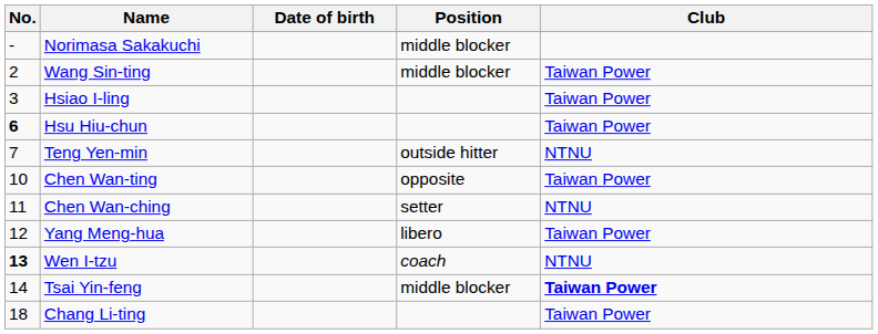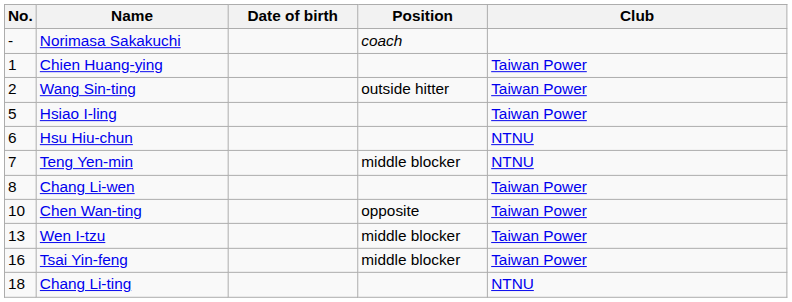Norimasa Sakakuchi | Position: middle blocker -> coach
+ row: 1 | Chien Huang-ying | Taiwan Power
Wang Sin-ting | Position: middle blocker -> outside hitter
Hsiao I-ling | No.: 3 -> 5
Hsu Hiu-chun | No.: bold -> normal
Hsu Hiu-chun | Club: Taiwan Power -> NTNU
Teng Yen-min | Position: outside hitter -> middle blocker
+ row: 8 | Chang Li-wen | Taiwan Power
- row: 11 | Chen Wan-ching | setter | NTNU
- row: 12 | Yang Meng-hua | libero | Taiwan Power
Wen I-tzu | No.: bold -> normal
Wen I-tzu | Position: coach -> middle blocker
Wen I-tzu | Club: NTNU -> Taiwan Power
Tsai Yin-feng | No.: 14 -> 16
Tsai Yin-feng | Club: bold -> normal
Chang Li-ting | Club: Taiwan Power -> NTNU
